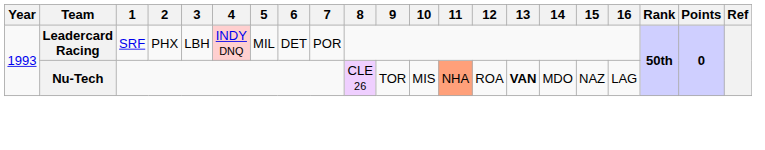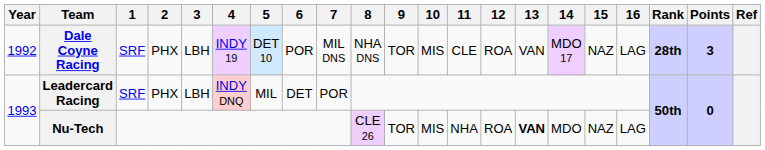+ row: 1992 | Dale Coyne Racing | SRF | PHX | LBH | INDY 19 | DET 10 | POR | MIL DNS | NHA DNS | TOR | MIS | CLE | ROA | VAN | MDO 17 | NAZ | LAG | 28th | 3
Nu-Tech | 11: lightsalmon background -> no background
